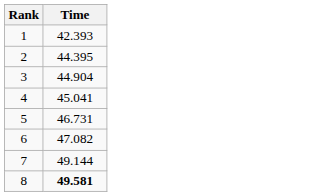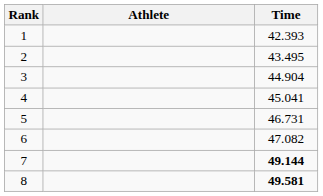+ column: Athlete
2 | Time: 44.395 -> 43.495
7 | Time: normal -> bold
